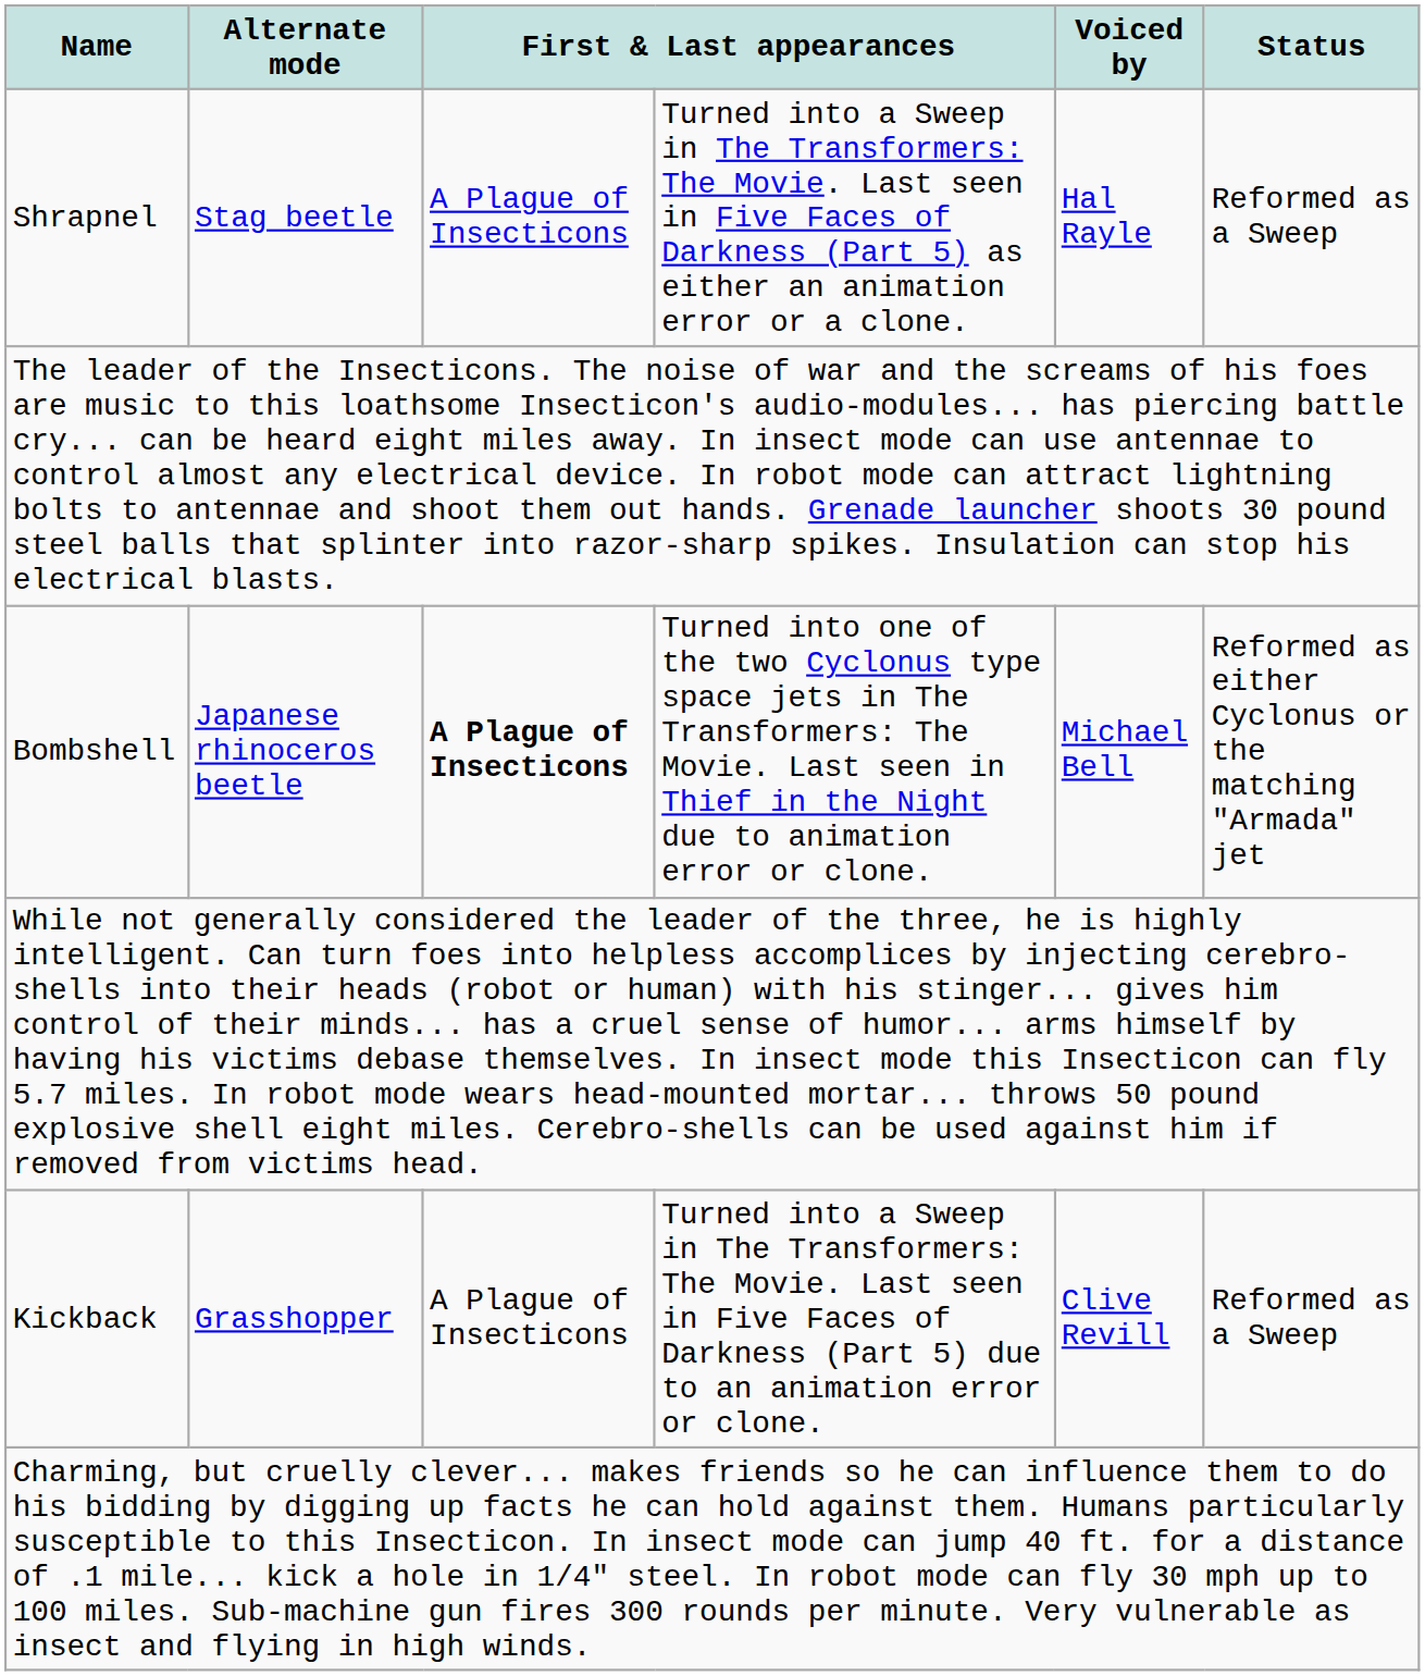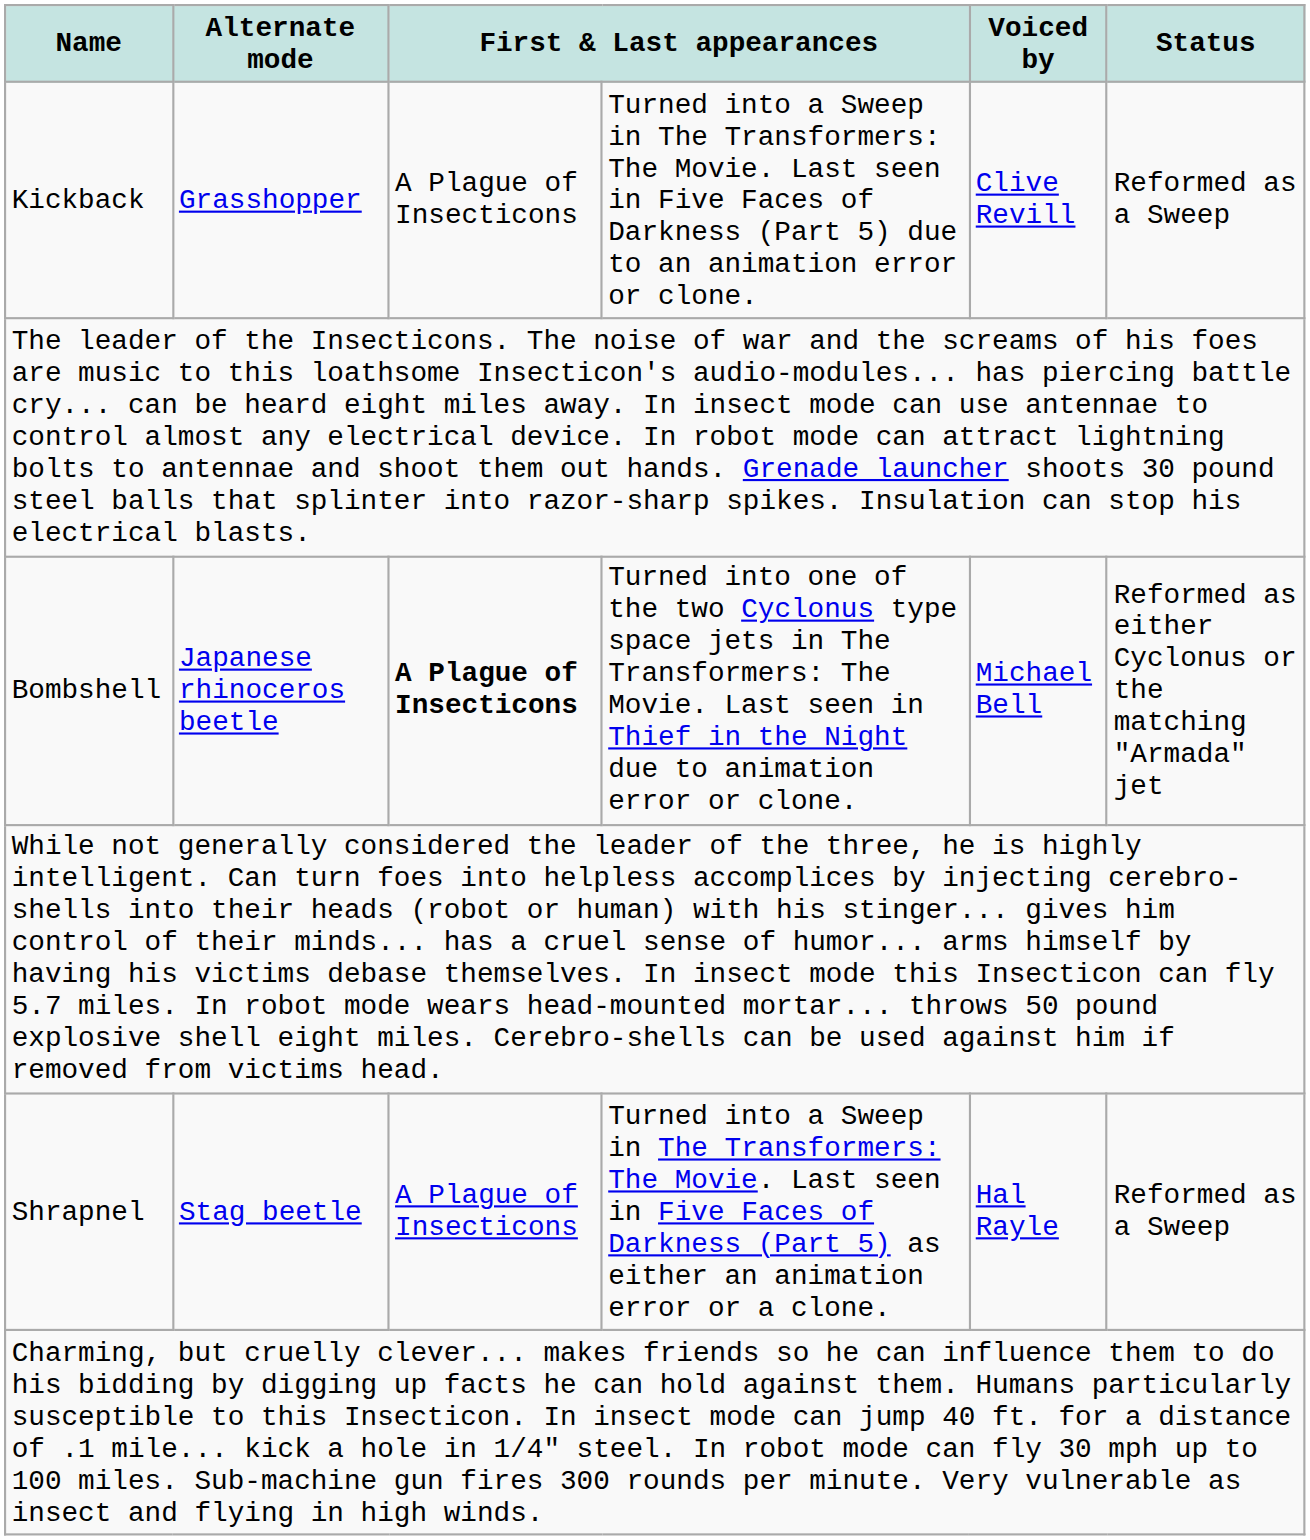rows swapped: Shrapnel <-> Kickback
